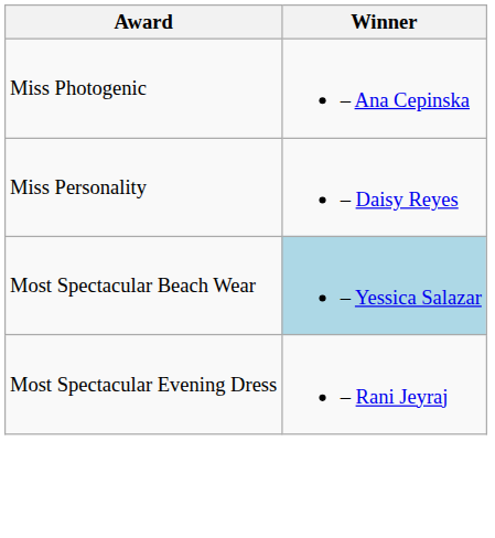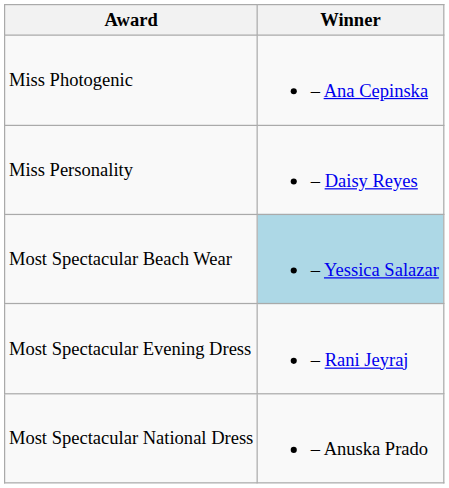+ row: Most Spectacular National Dress | – Anuska Prado
